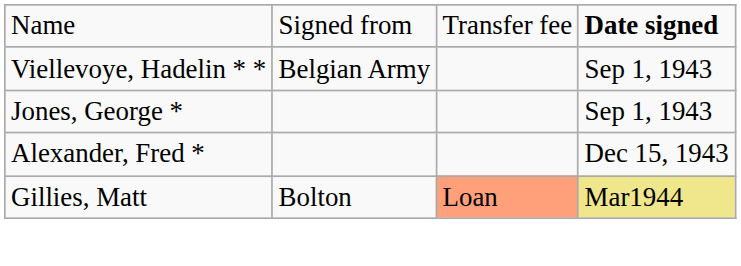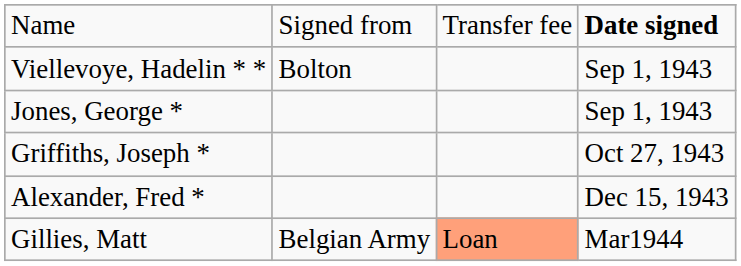Viellevoye, Hadelin * * | column 2: Belgian Army -> Bolton
+ row: Griffiths, Joseph * | Oct 27, 1943
Gillies, Matt | column 2: Bolton -> Belgian Army
Gillies, Matt | column 4: khaki background -> no background
